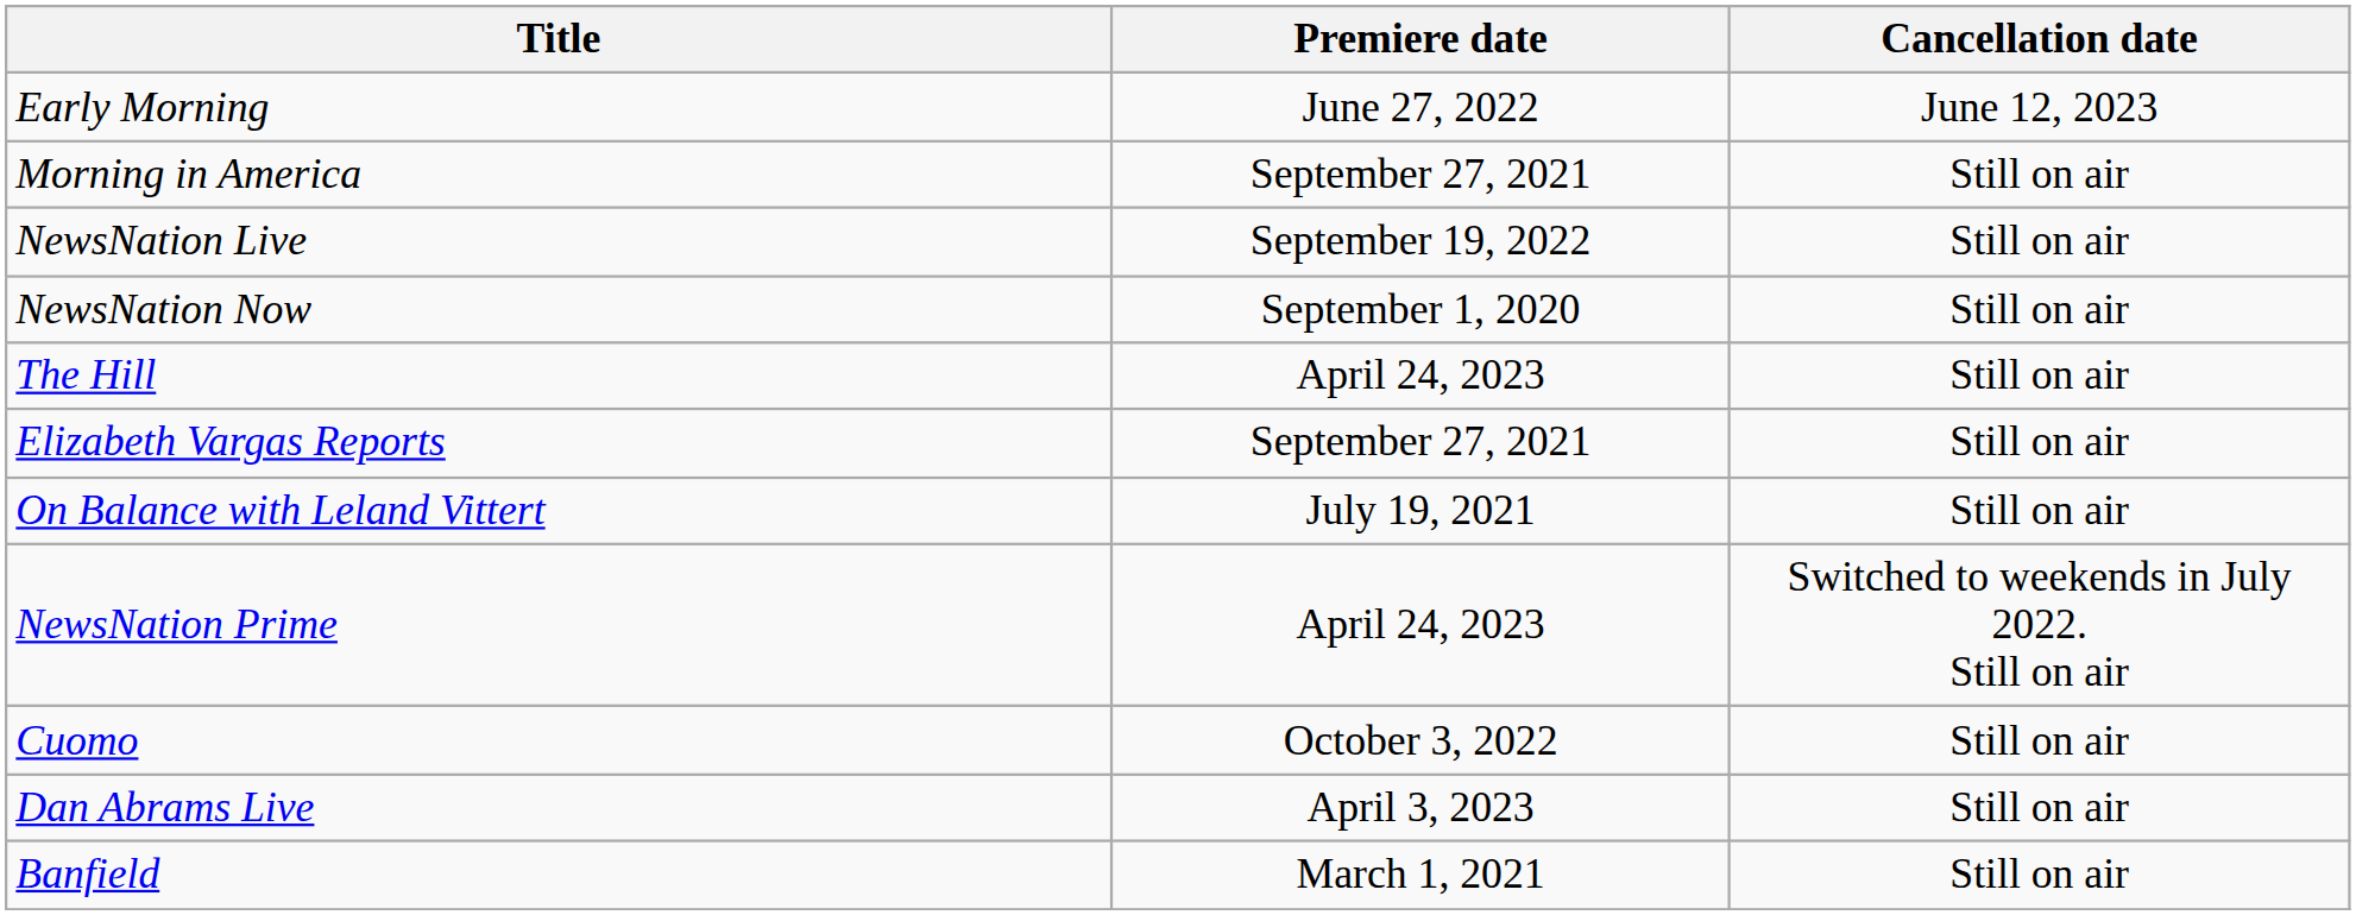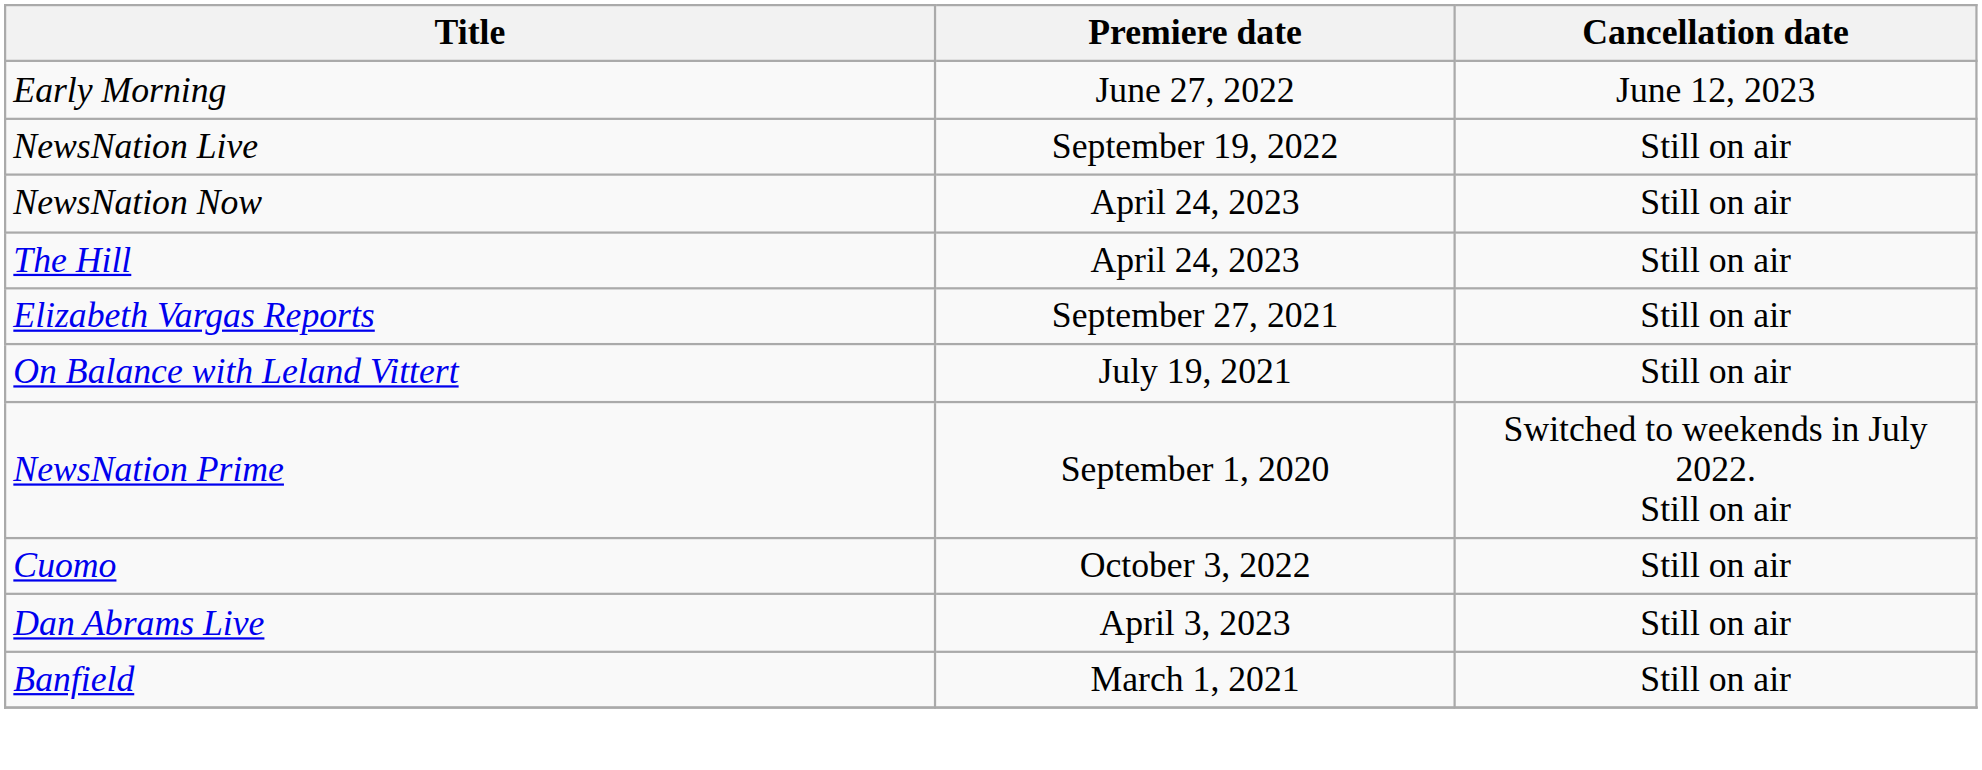- row: Morning in America | September 27, 2021 | Still on air
NewsNation Now | Premiere date: September 1, 2020 -> April 24, 2023
NewsNation Prime | Premiere date: April 24, 2023 -> September 1, 2020
